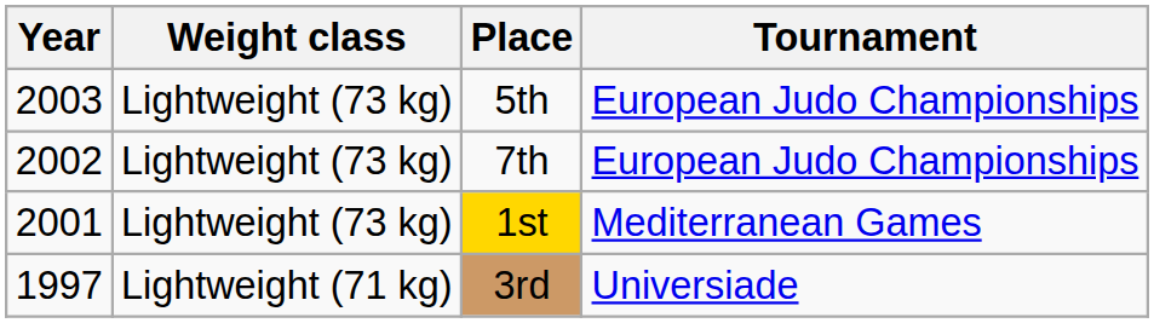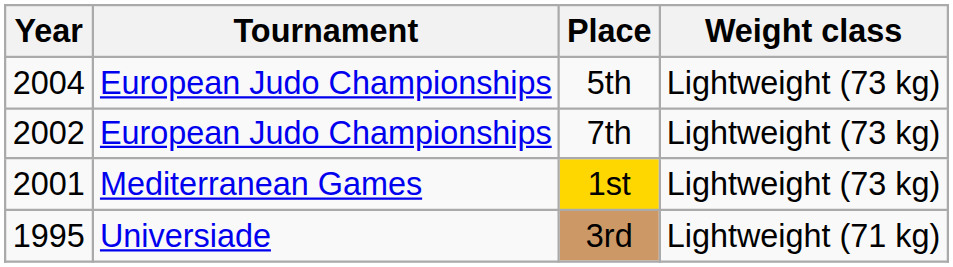columns swapped: Tournament <-> Weight class
5th | Year: 2003 -> 2004
3rd | Year: 1997 -> 1995
